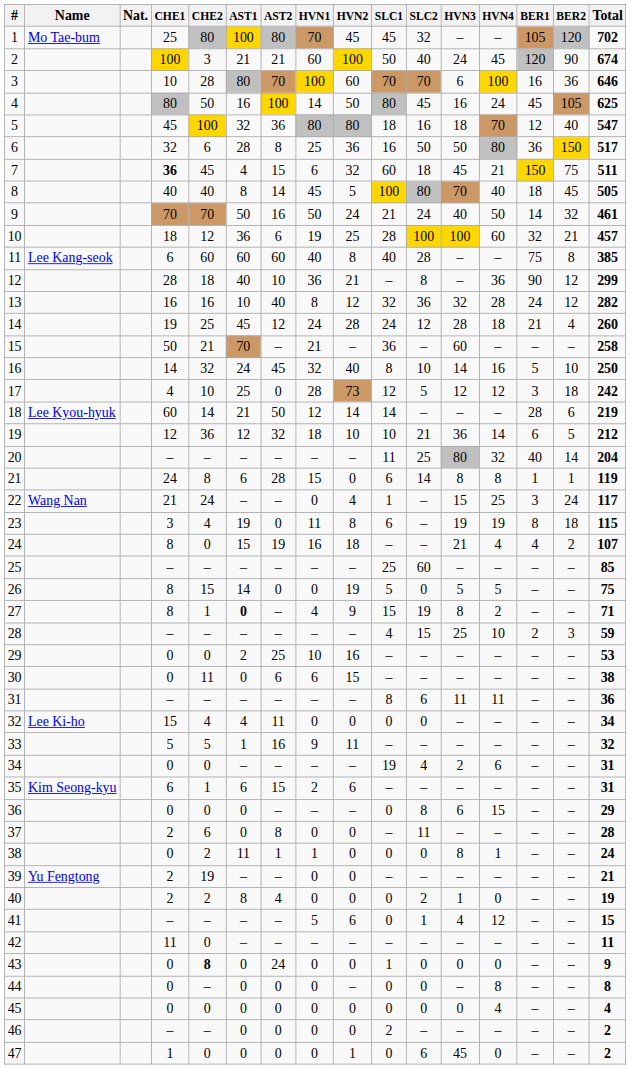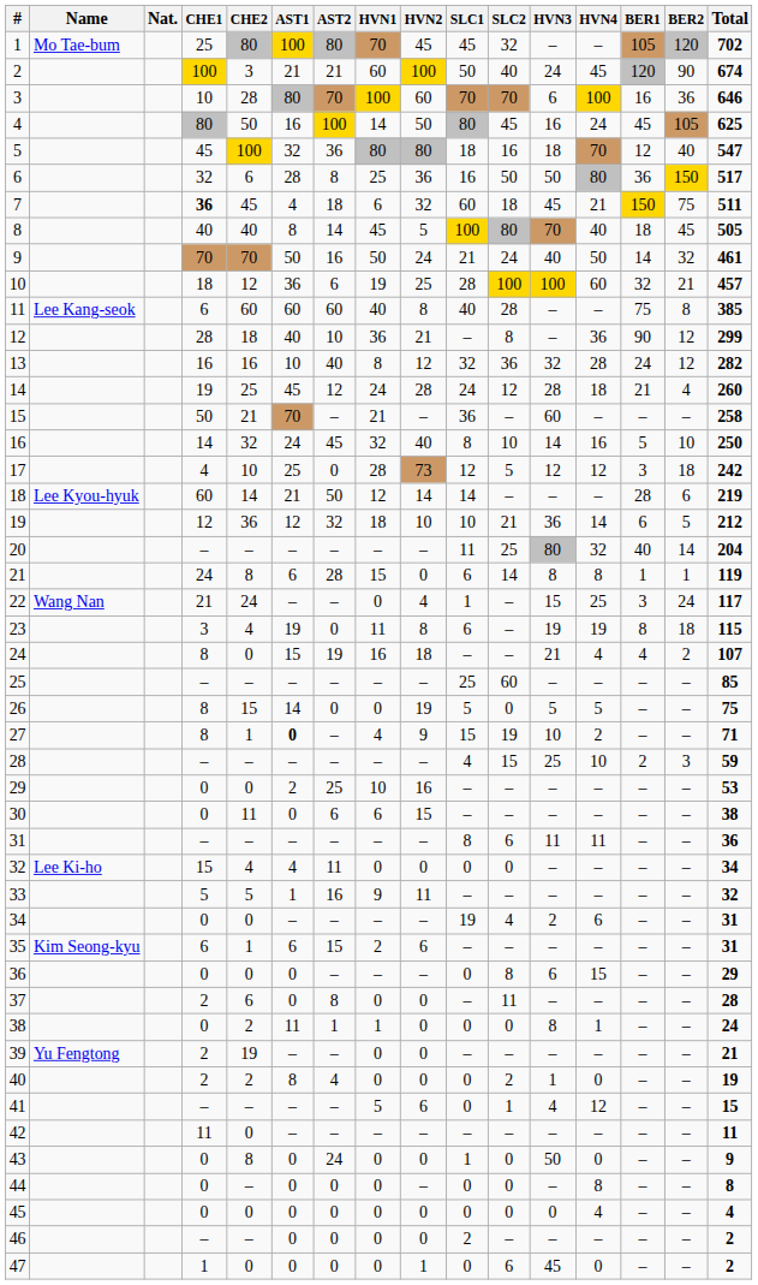7 | AST2: 15 -> 18
27 | HVN3: 8 -> 10
43 | CHE2: bold -> normal
43 | HVN3: 0 -> 50
